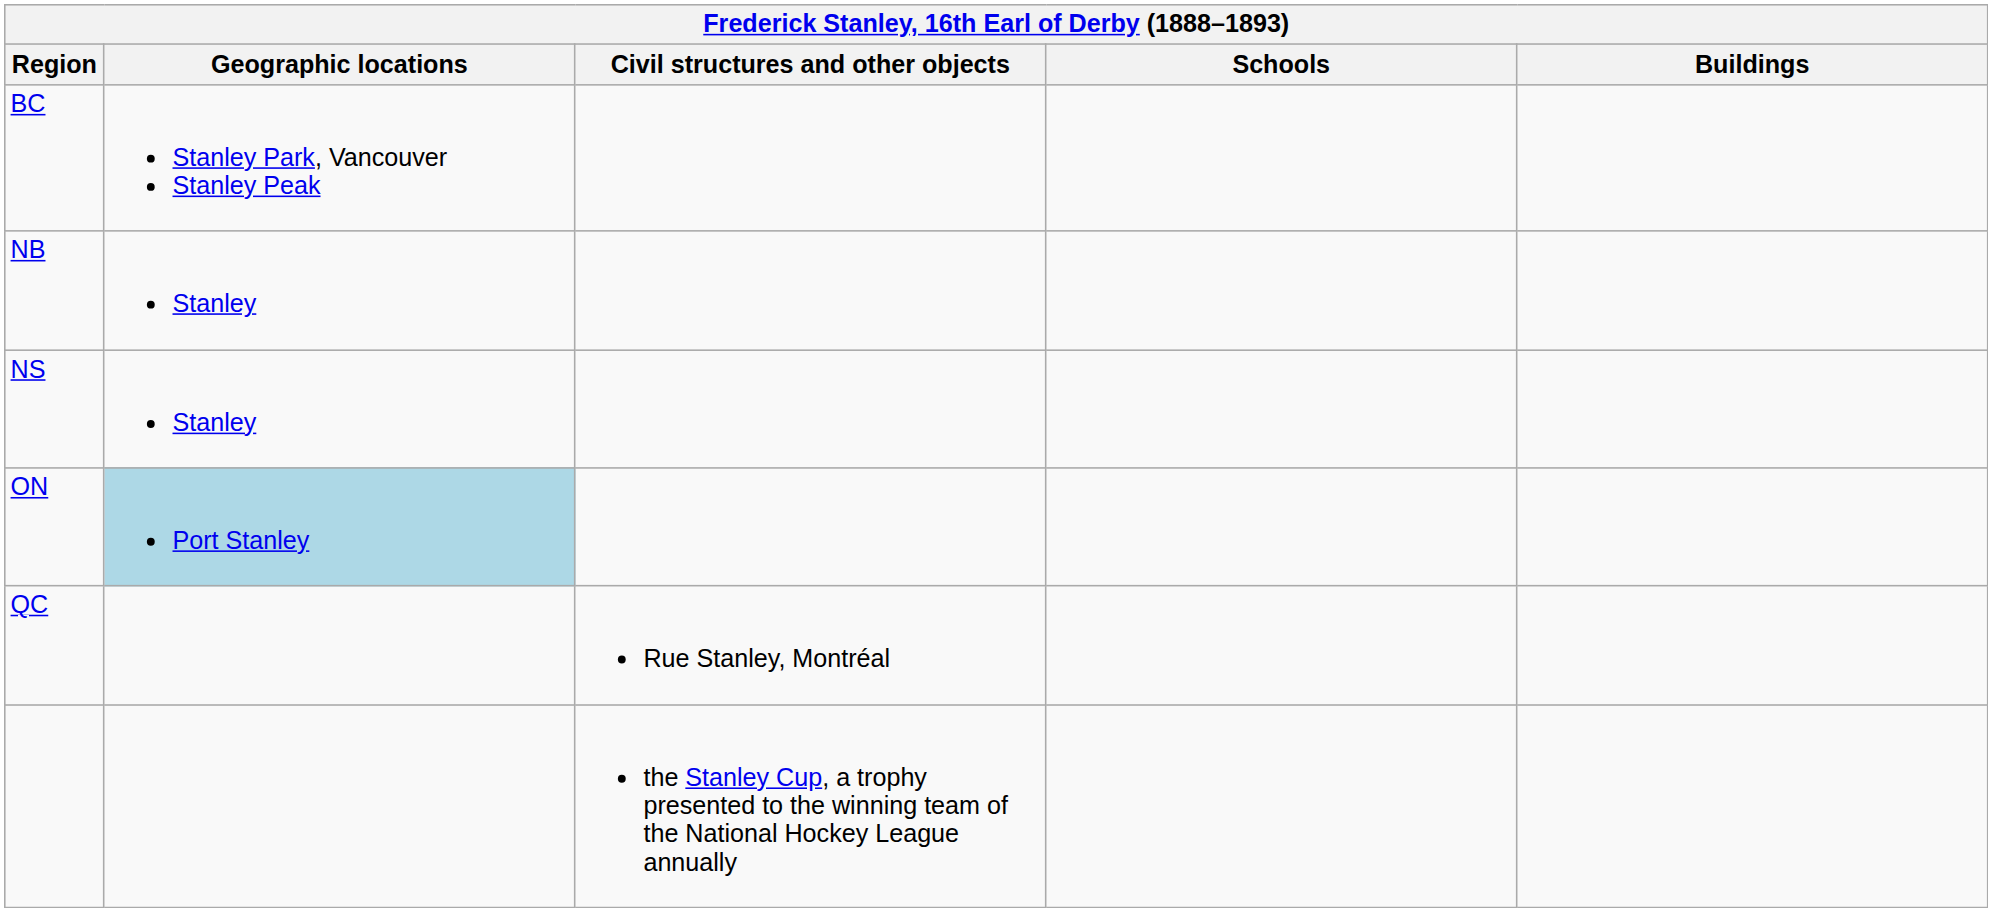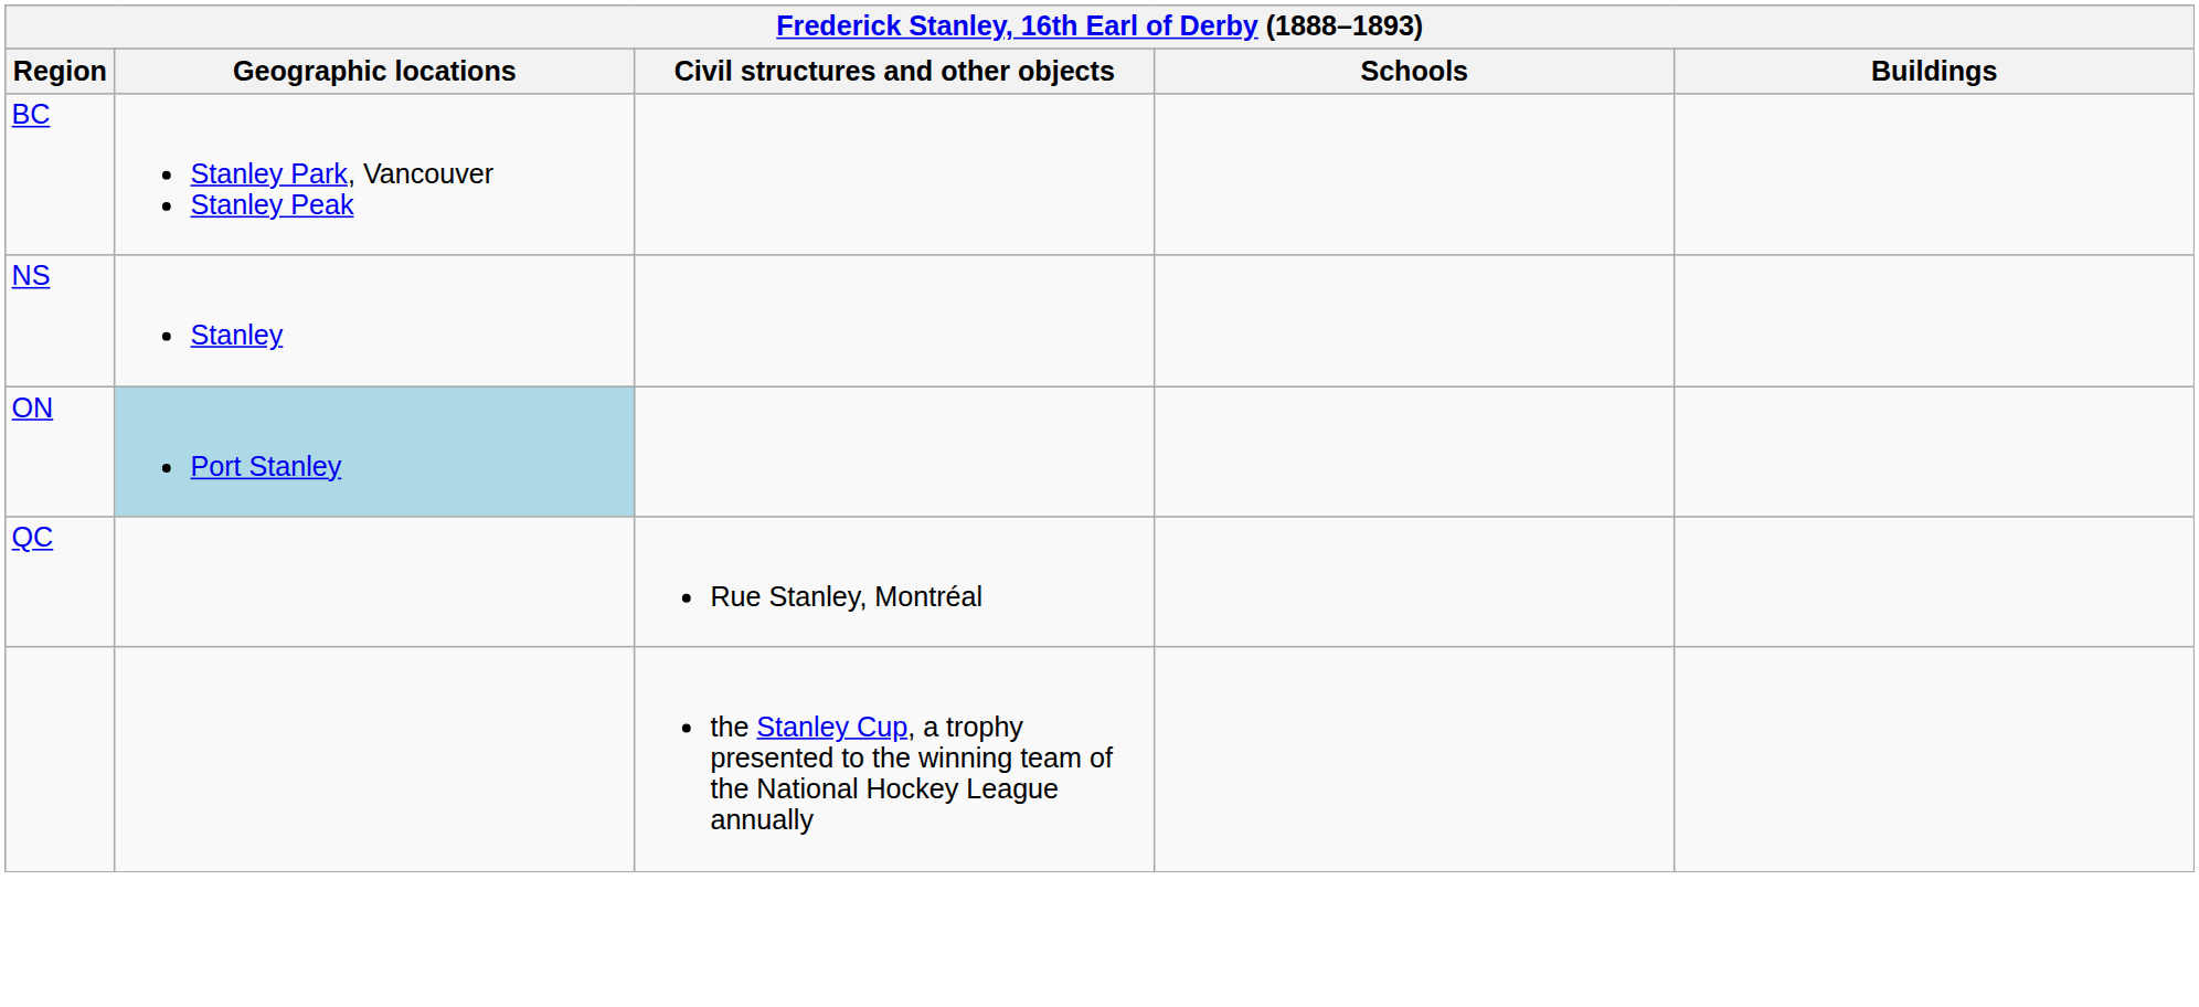- row: NB | Stanley
